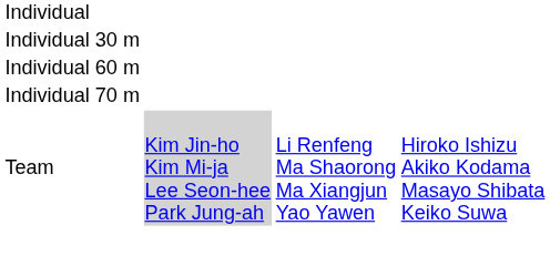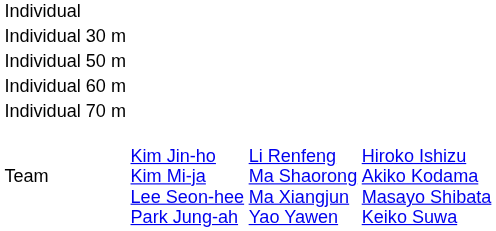+ row: Individual 50 m
Team | column 2: lightgrey background -> no background
